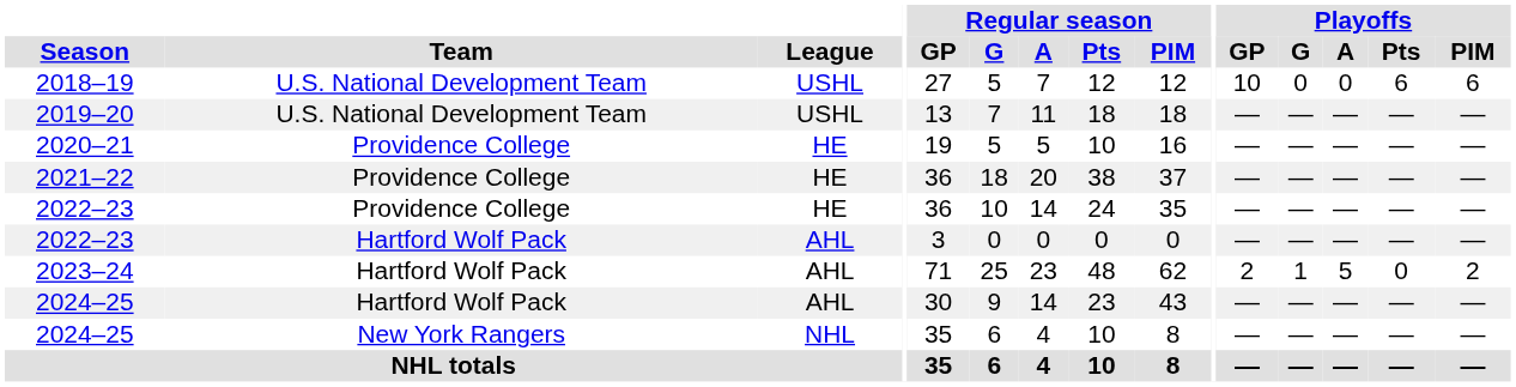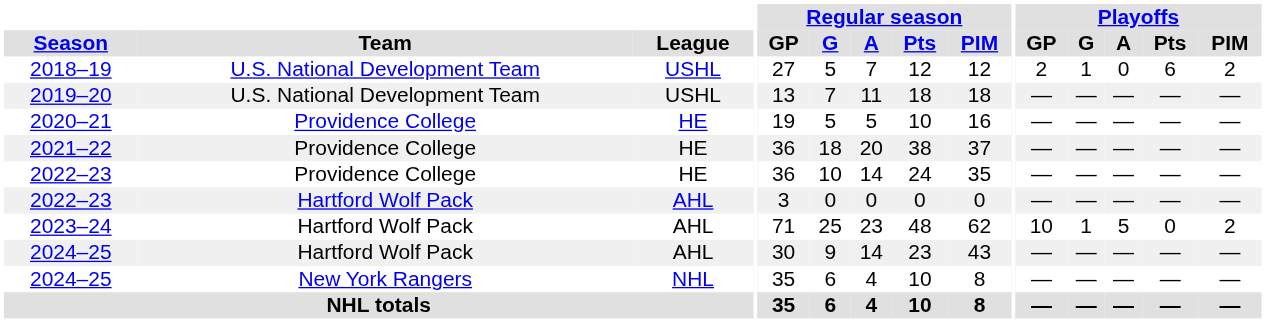2018–19 | Playoffs / GP: 10 -> 2
2018–19 | Playoffs / G: 0 -> 1
2018–19 | Playoffs / PIM: 6 -> 2
2023–24 | Playoffs / GP: 2 -> 10
